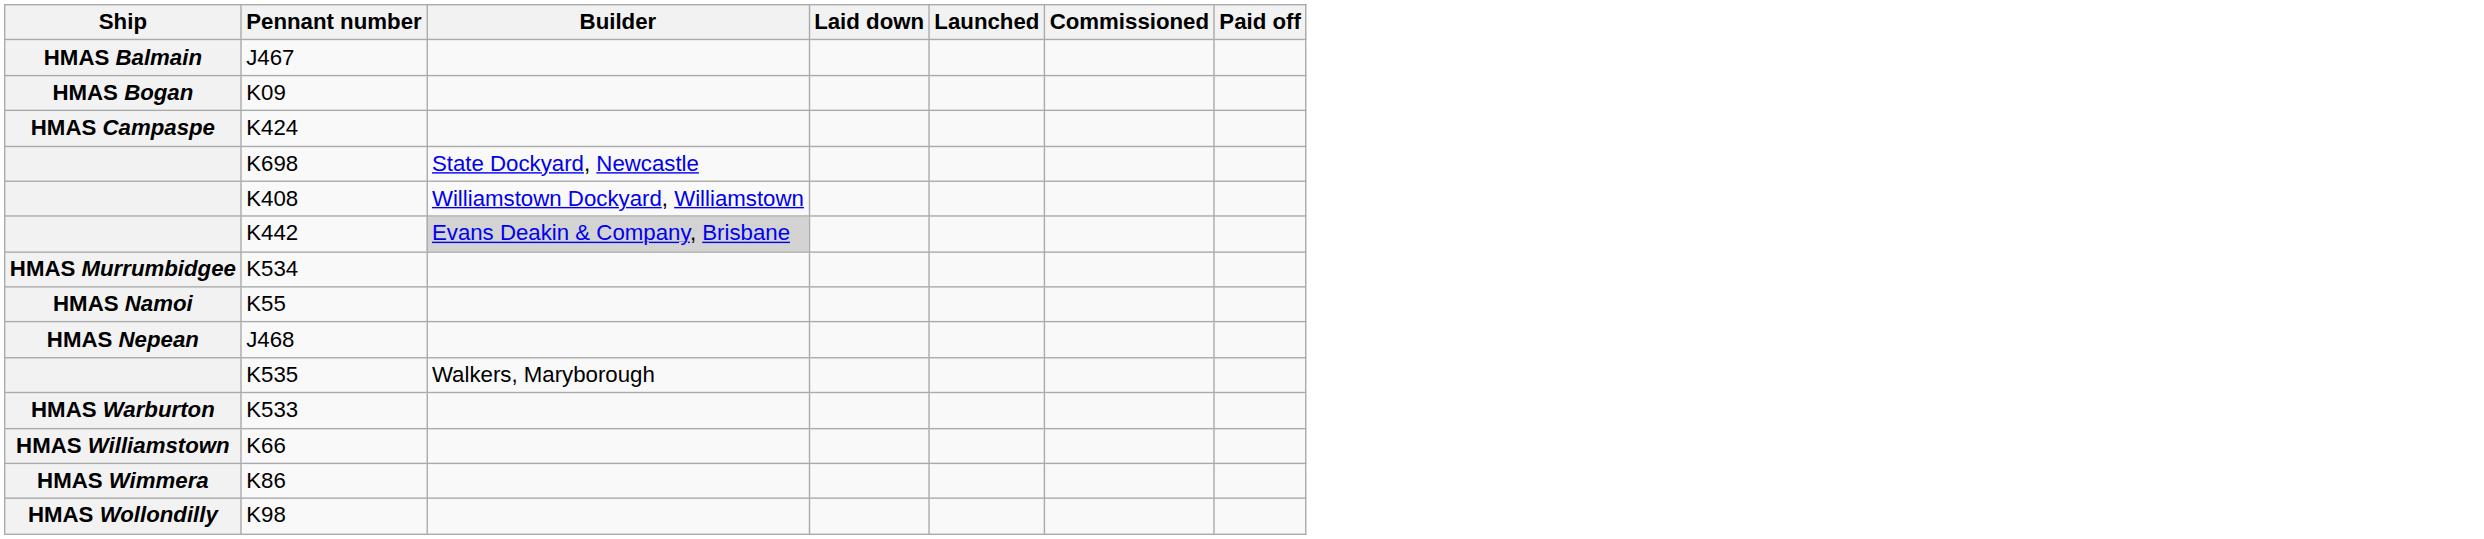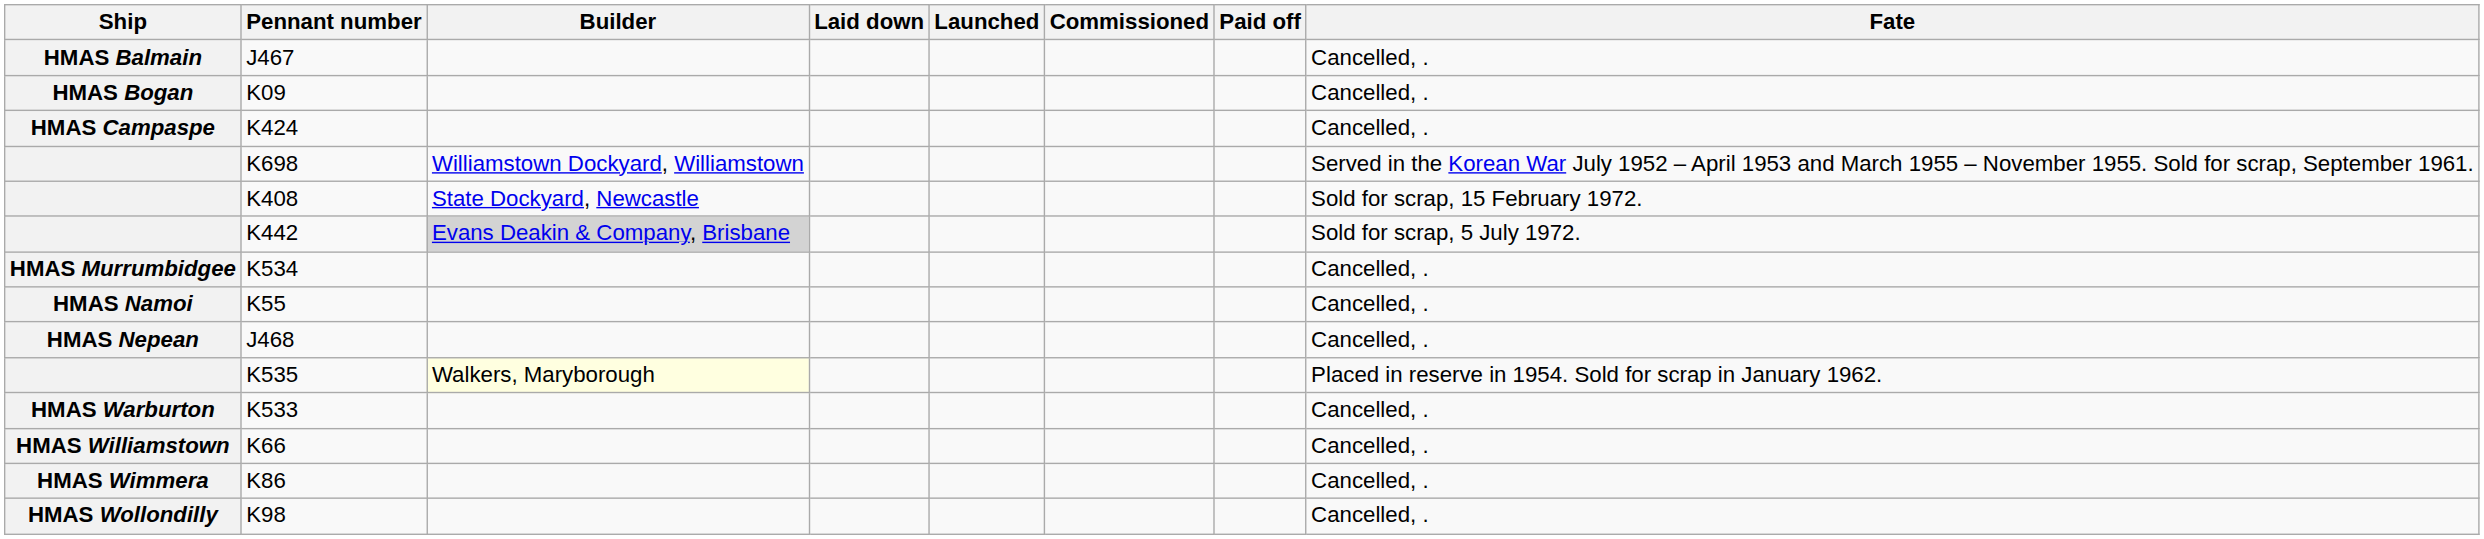+ column: Fate | Cancelled, . | Cancelled, . | Cancelled, . | Served in the Korean War July 1952 – April 1953 and March 1955 – November 1955. Sold for scrap, September 1961. | Sold for scrap, 15 February 1972. | Sold for scrap, 5 July 1972. | Cancelled, . | Cancelled, . | Cancelled, . | Placed in reserve in 1954. Sold for scrap in January 1962. | Cancelled, . | Cancelled, . | Cancelled, . | Cancelled, .
K698 | Builder: State Dockyard, Newcastle -> Williamstown Dockyard, Williamstown
K408 | Builder: Williamstown Dockyard, Williamstown -> State Dockyard, Newcastle
K535 | Builder: no background -> lightyellow background
